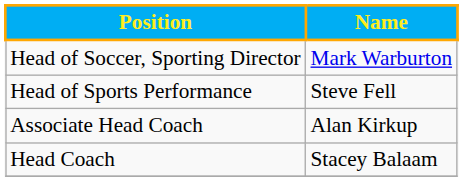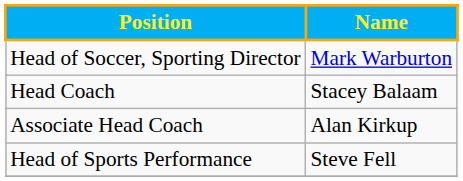rows swapped: Head Coach <-> Head of Sports Performance
